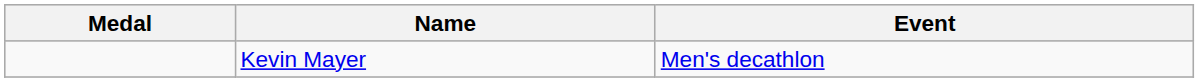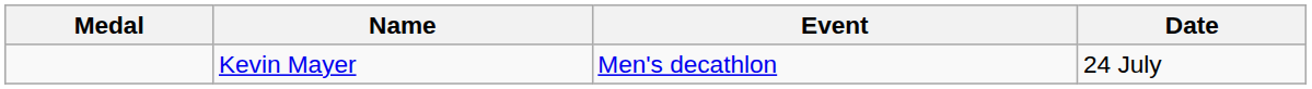+ column: Date | 24 July
